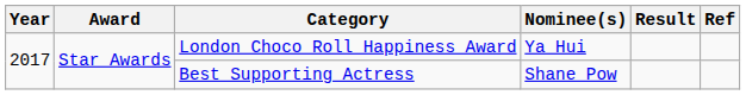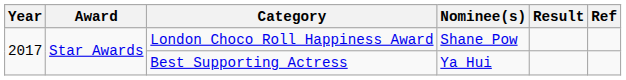London Choco Roll Happiness Award | Nominee(s): Ya Hui -> Shane Pow
Best Supporting Actress | Nominee(s): Shane Pow -> Ya Hui
